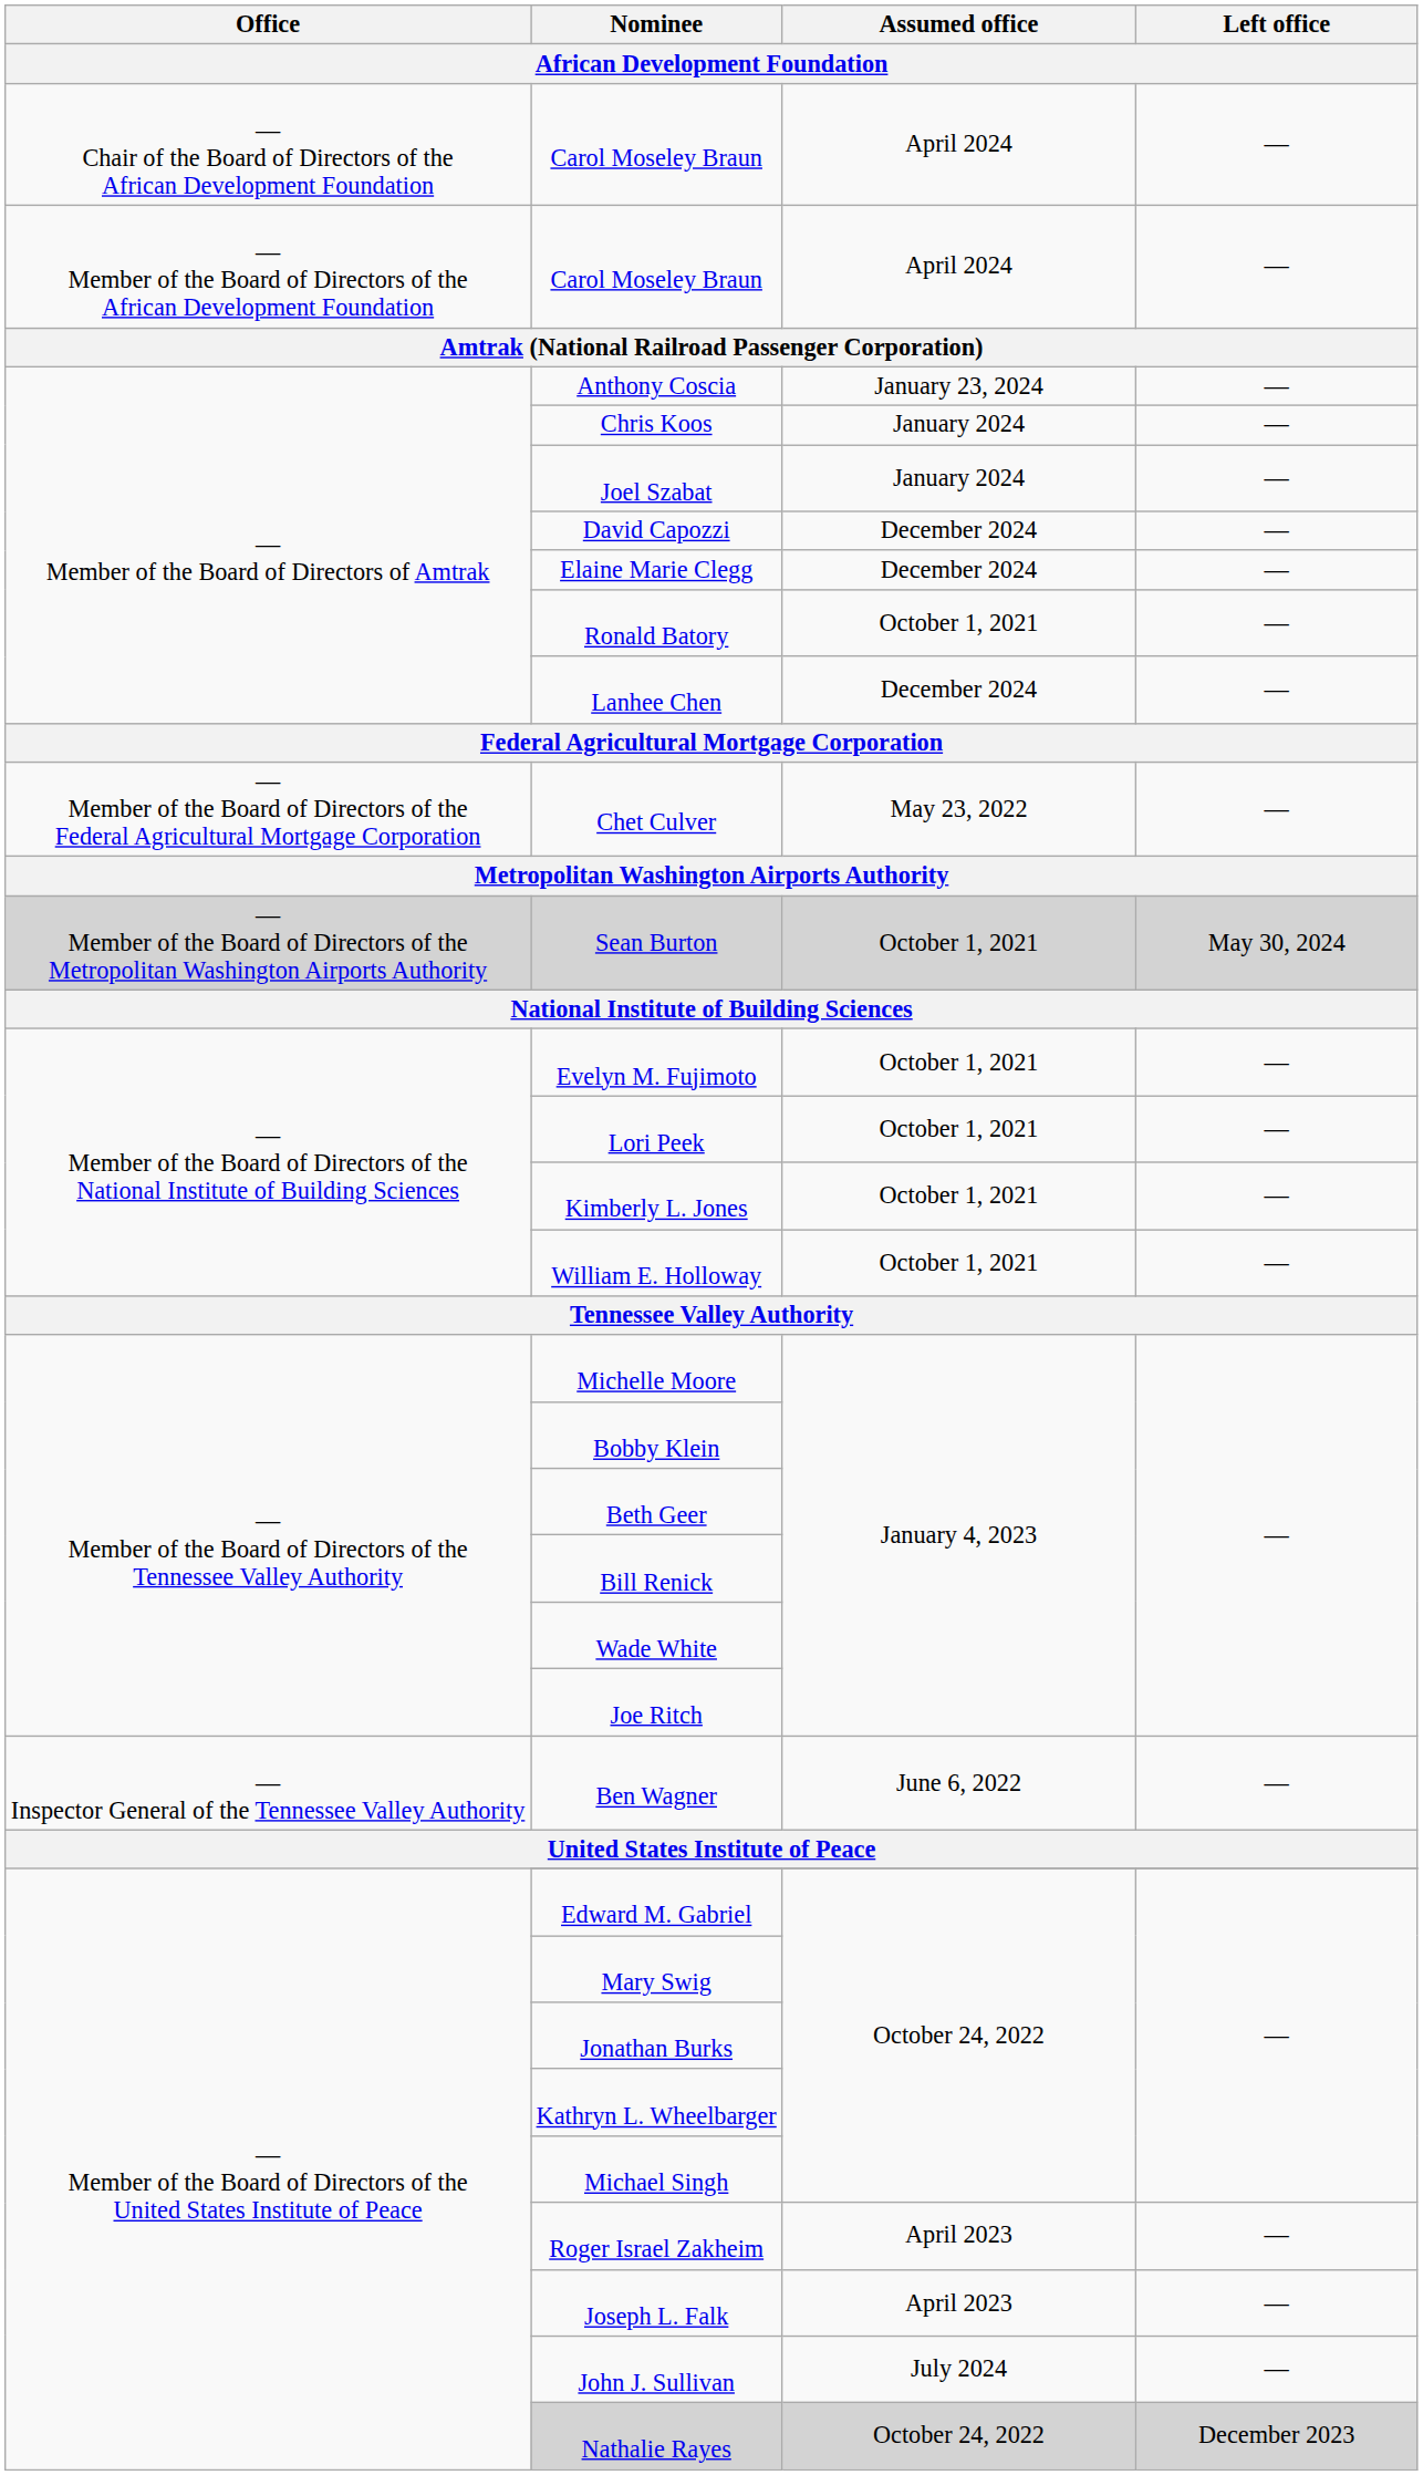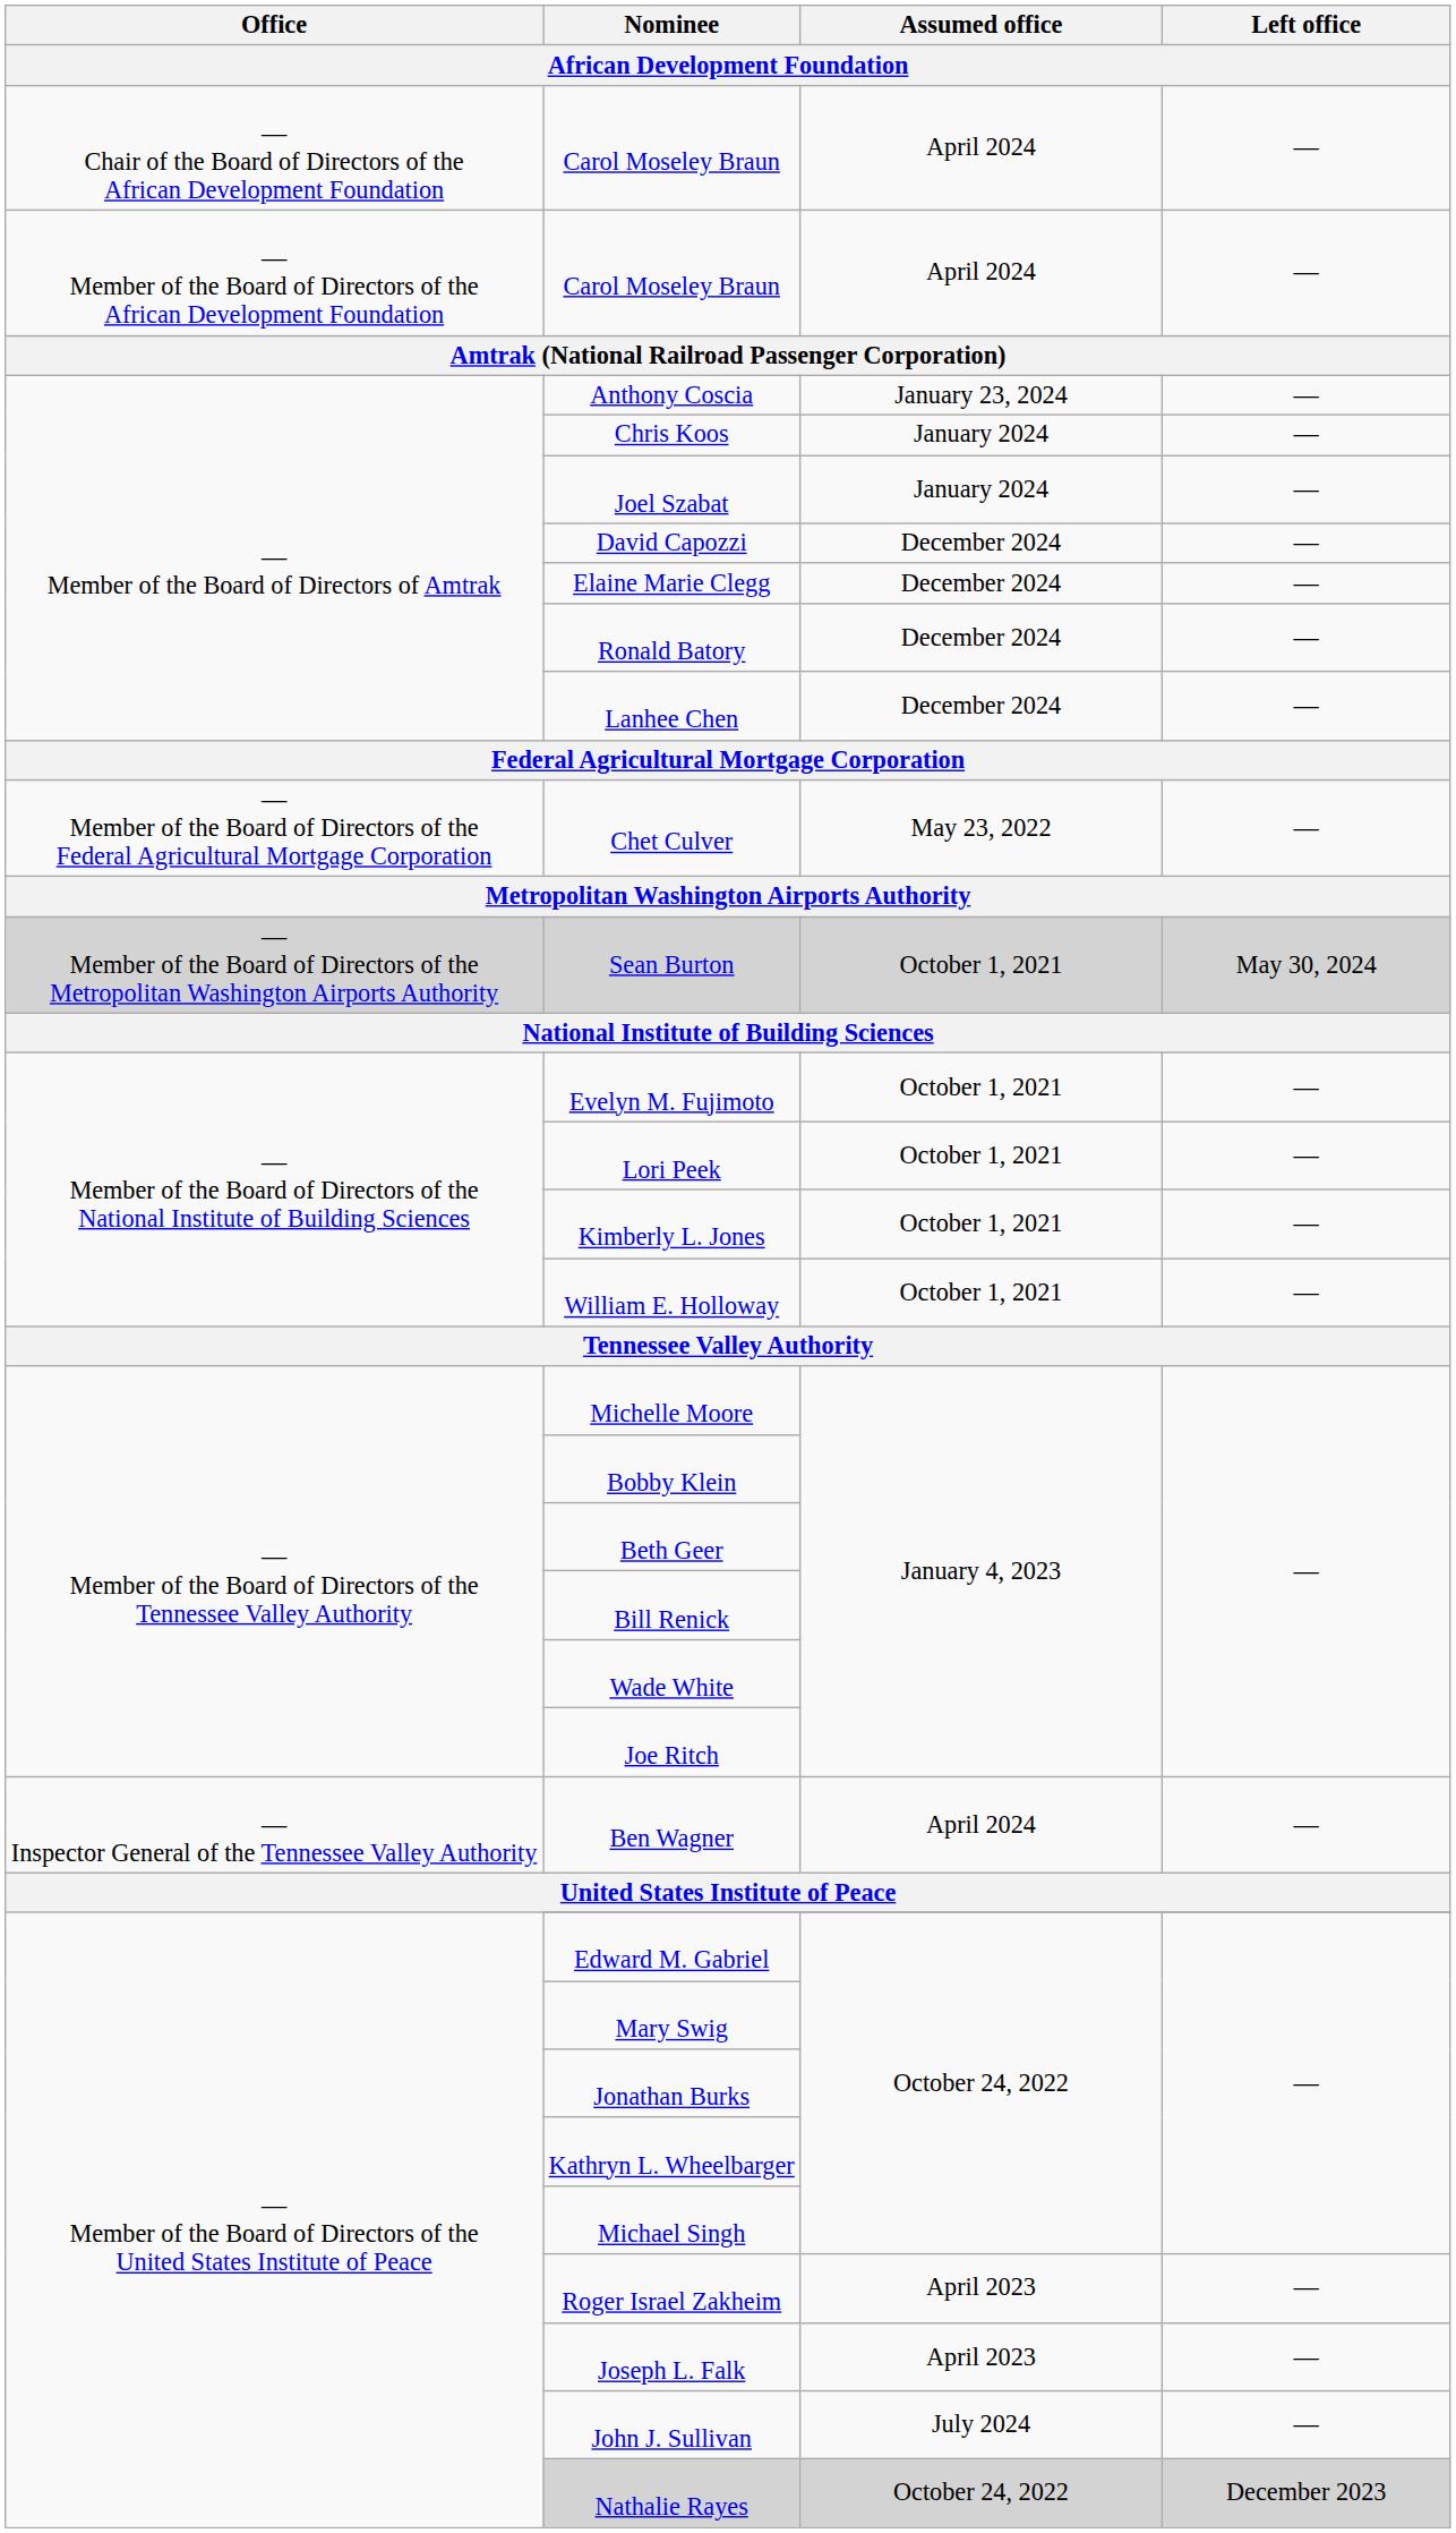Ronald Batory | Assumed office: October 1, 2021 -> December 2024
Ben Wagner | Assumed office: June 6, 2022 -> April 2024
